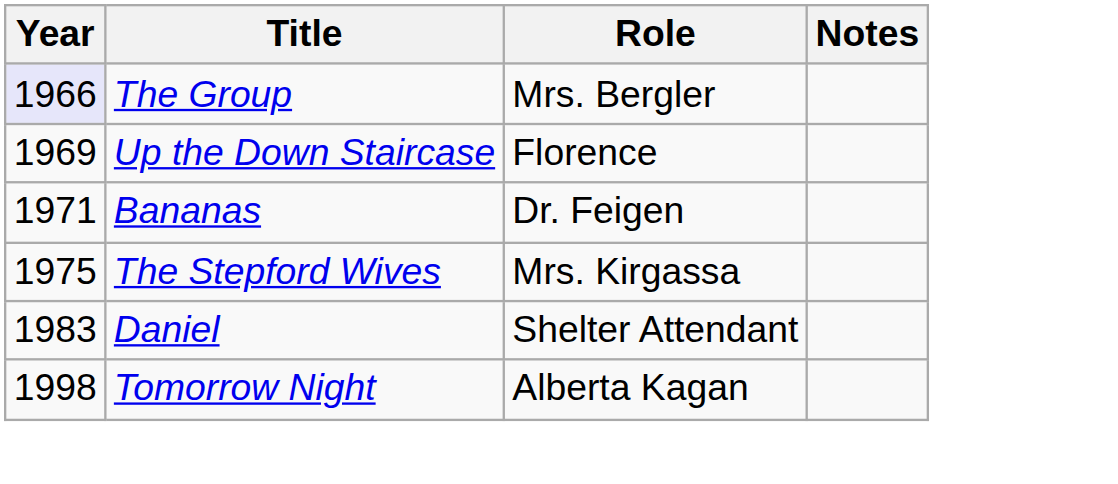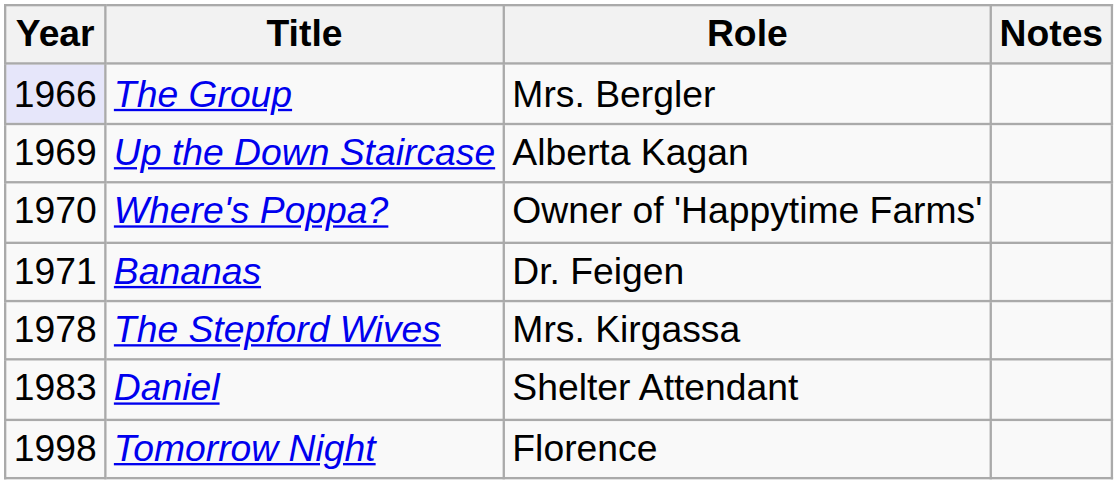Up the Down Staircase | Role: Florence -> Alberta Kagan
+ row: 1970 | Where's Poppa? | Owner of 'Happytime Farms'
The Stepford Wives | Year: 1975 -> 1978
Tomorrow Night | Role: Alberta Kagan -> Florence
